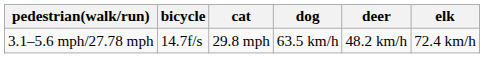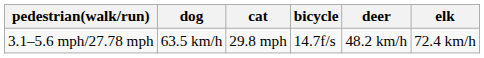columns swapped: bicycle <-> dog
